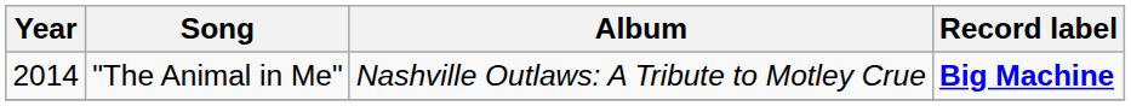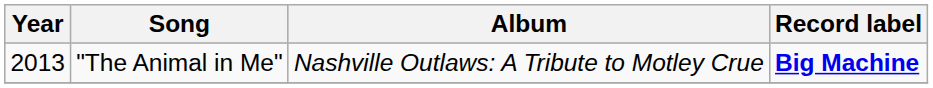"The Animal in Me" | Year: 2014 -> 2013
